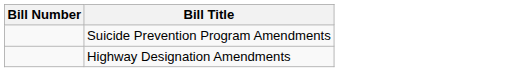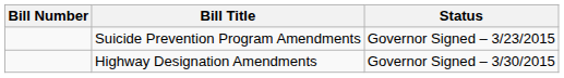+ column: Status | Governor Signed – 3/23/2015 | Governor Signed – 3/30/2015
